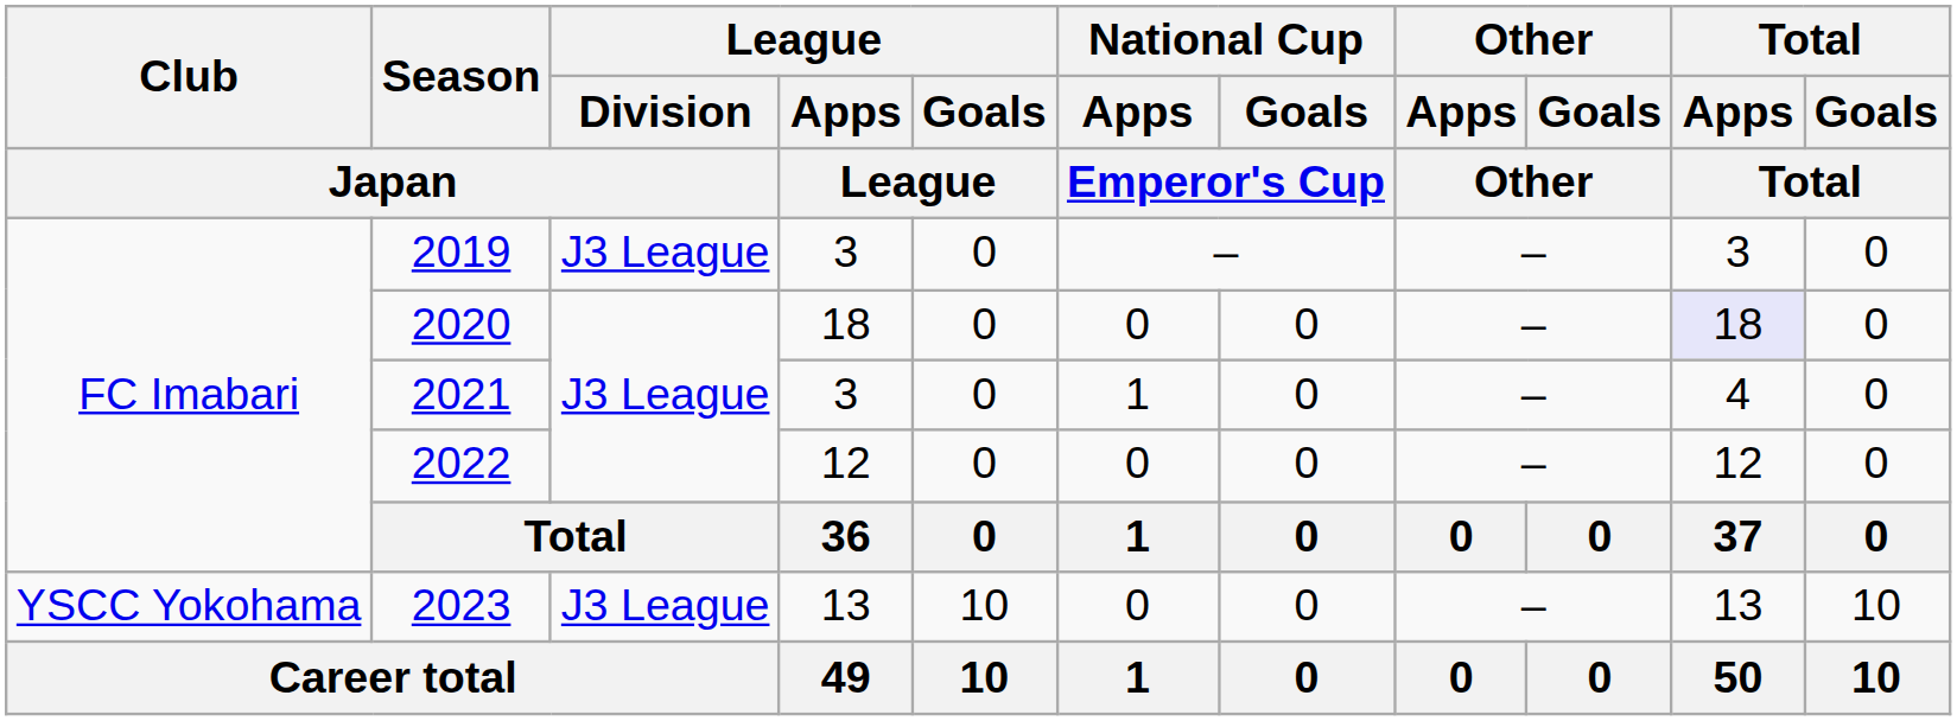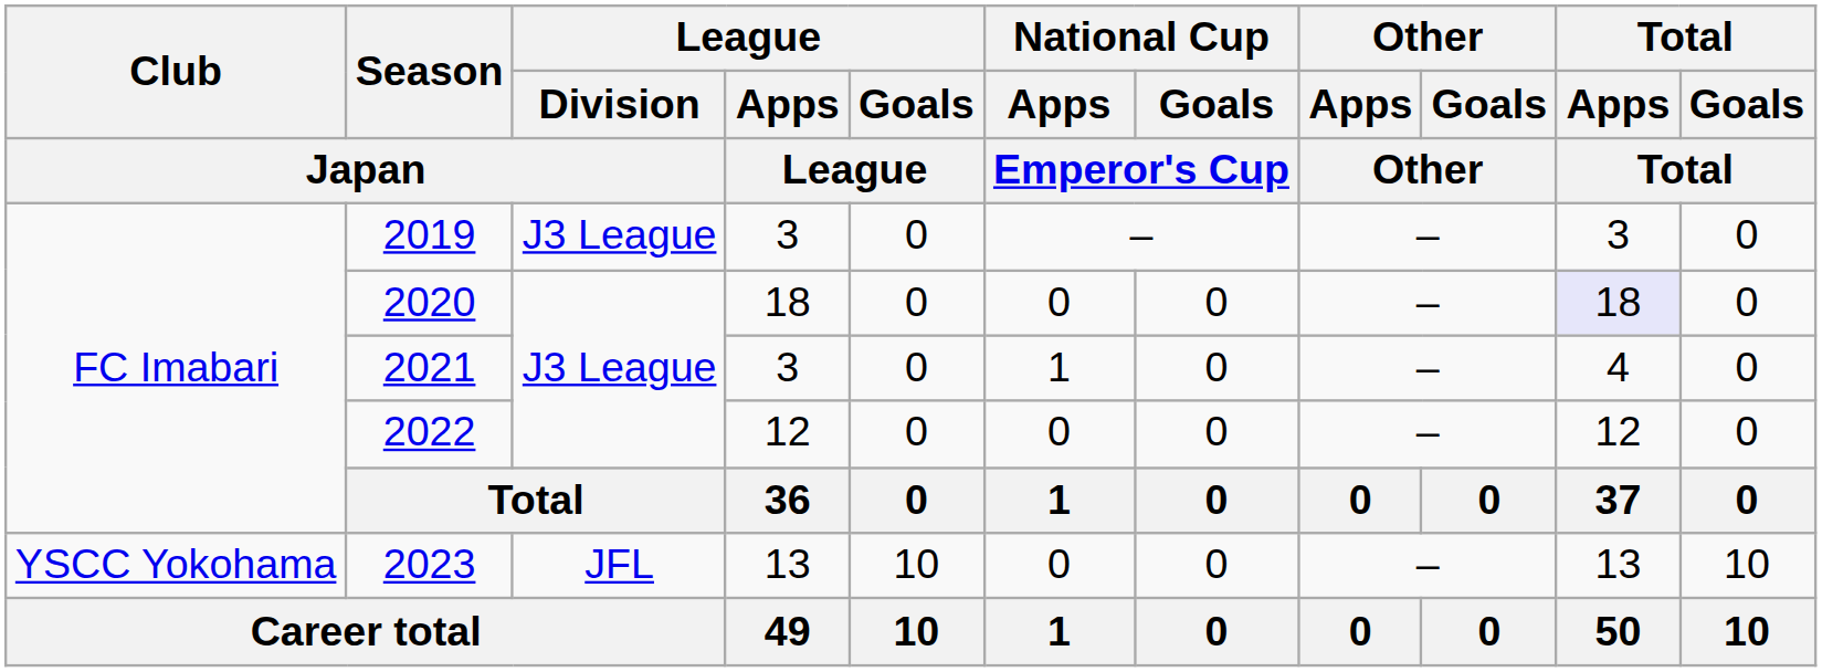2023 | League / Division / Japan: J3 League -> JFL
